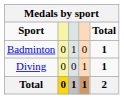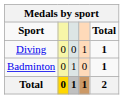rows swapped: Badminton <-> Diving
